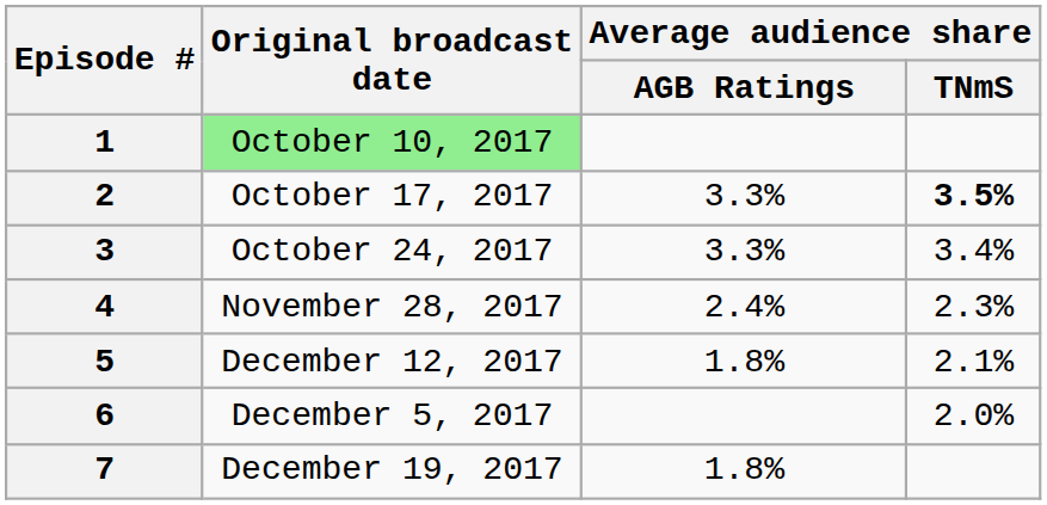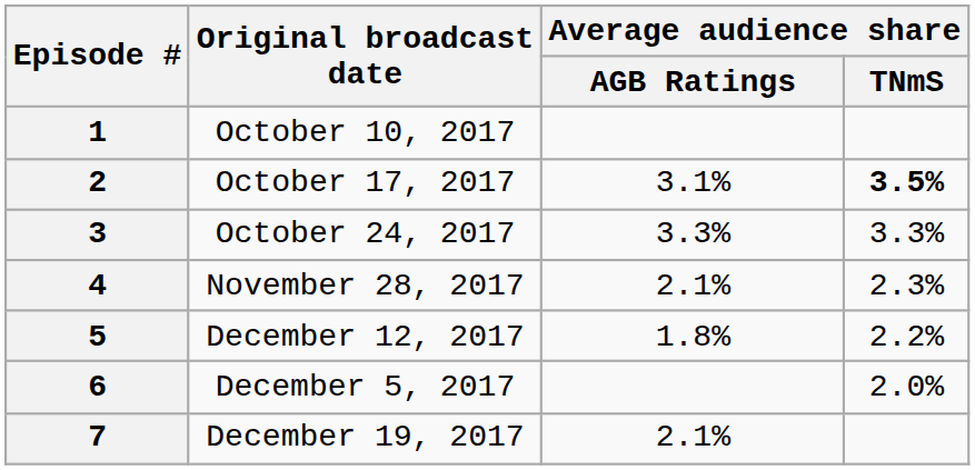1 | Original broadcast date: lightgreen background -> no background
2 | Average audience share / AGB Ratings: 3.3% -> 3.1%
3 | Average audience share / TNmS: 3.4% -> 3.3%
4 | Average audience share / AGB Ratings: 2.4% -> 2.1%
5 | Average audience share / TNmS: 2.1% -> 2.2%
7 | Average audience share / AGB Ratings: 1.8% -> 2.1%
